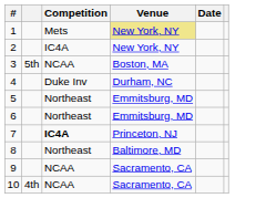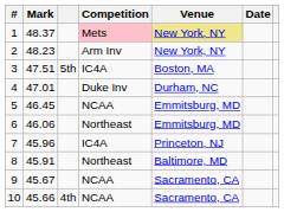+ column: Mark | 48.37 | 48.23 | 47.51 | 47.01 | 46.45 | 46.06 | 45.96 | 45.91 | 45.67 | 45.66
1 | Competition: no background -> pink background
2 | Competition: IC4A -> Arm Inv
3 | Competition: NCAA -> IC4A
5 | Competition: Northeast -> NCAA
7 | Competition: bold -> normal
